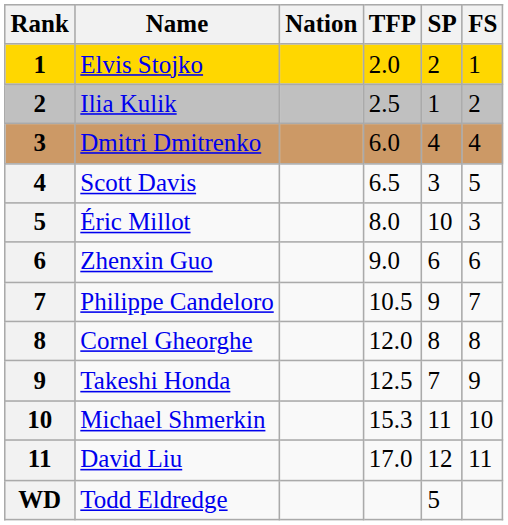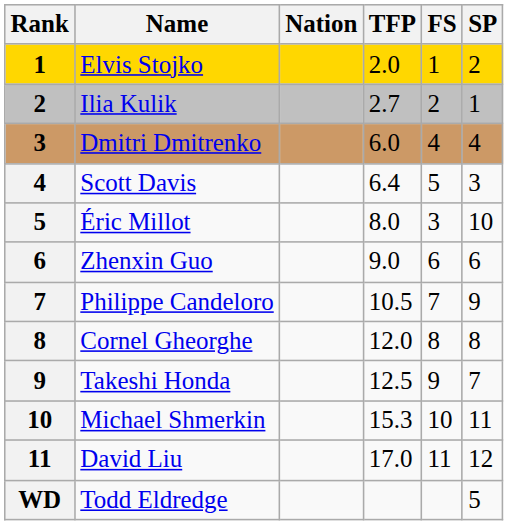columns swapped: SP <-> FS
Ilia Kulik | TFP: 2.5 -> 2.7
Scott Davis | TFP: 6.5 -> 6.4
